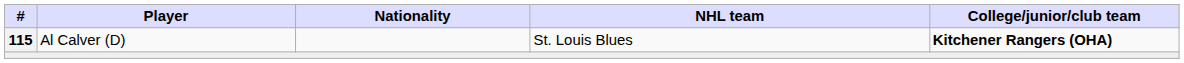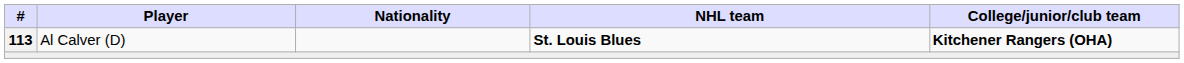Al Calver (D) | #: 115 -> 113
Al Calver (D) | NHL team: normal -> bold
